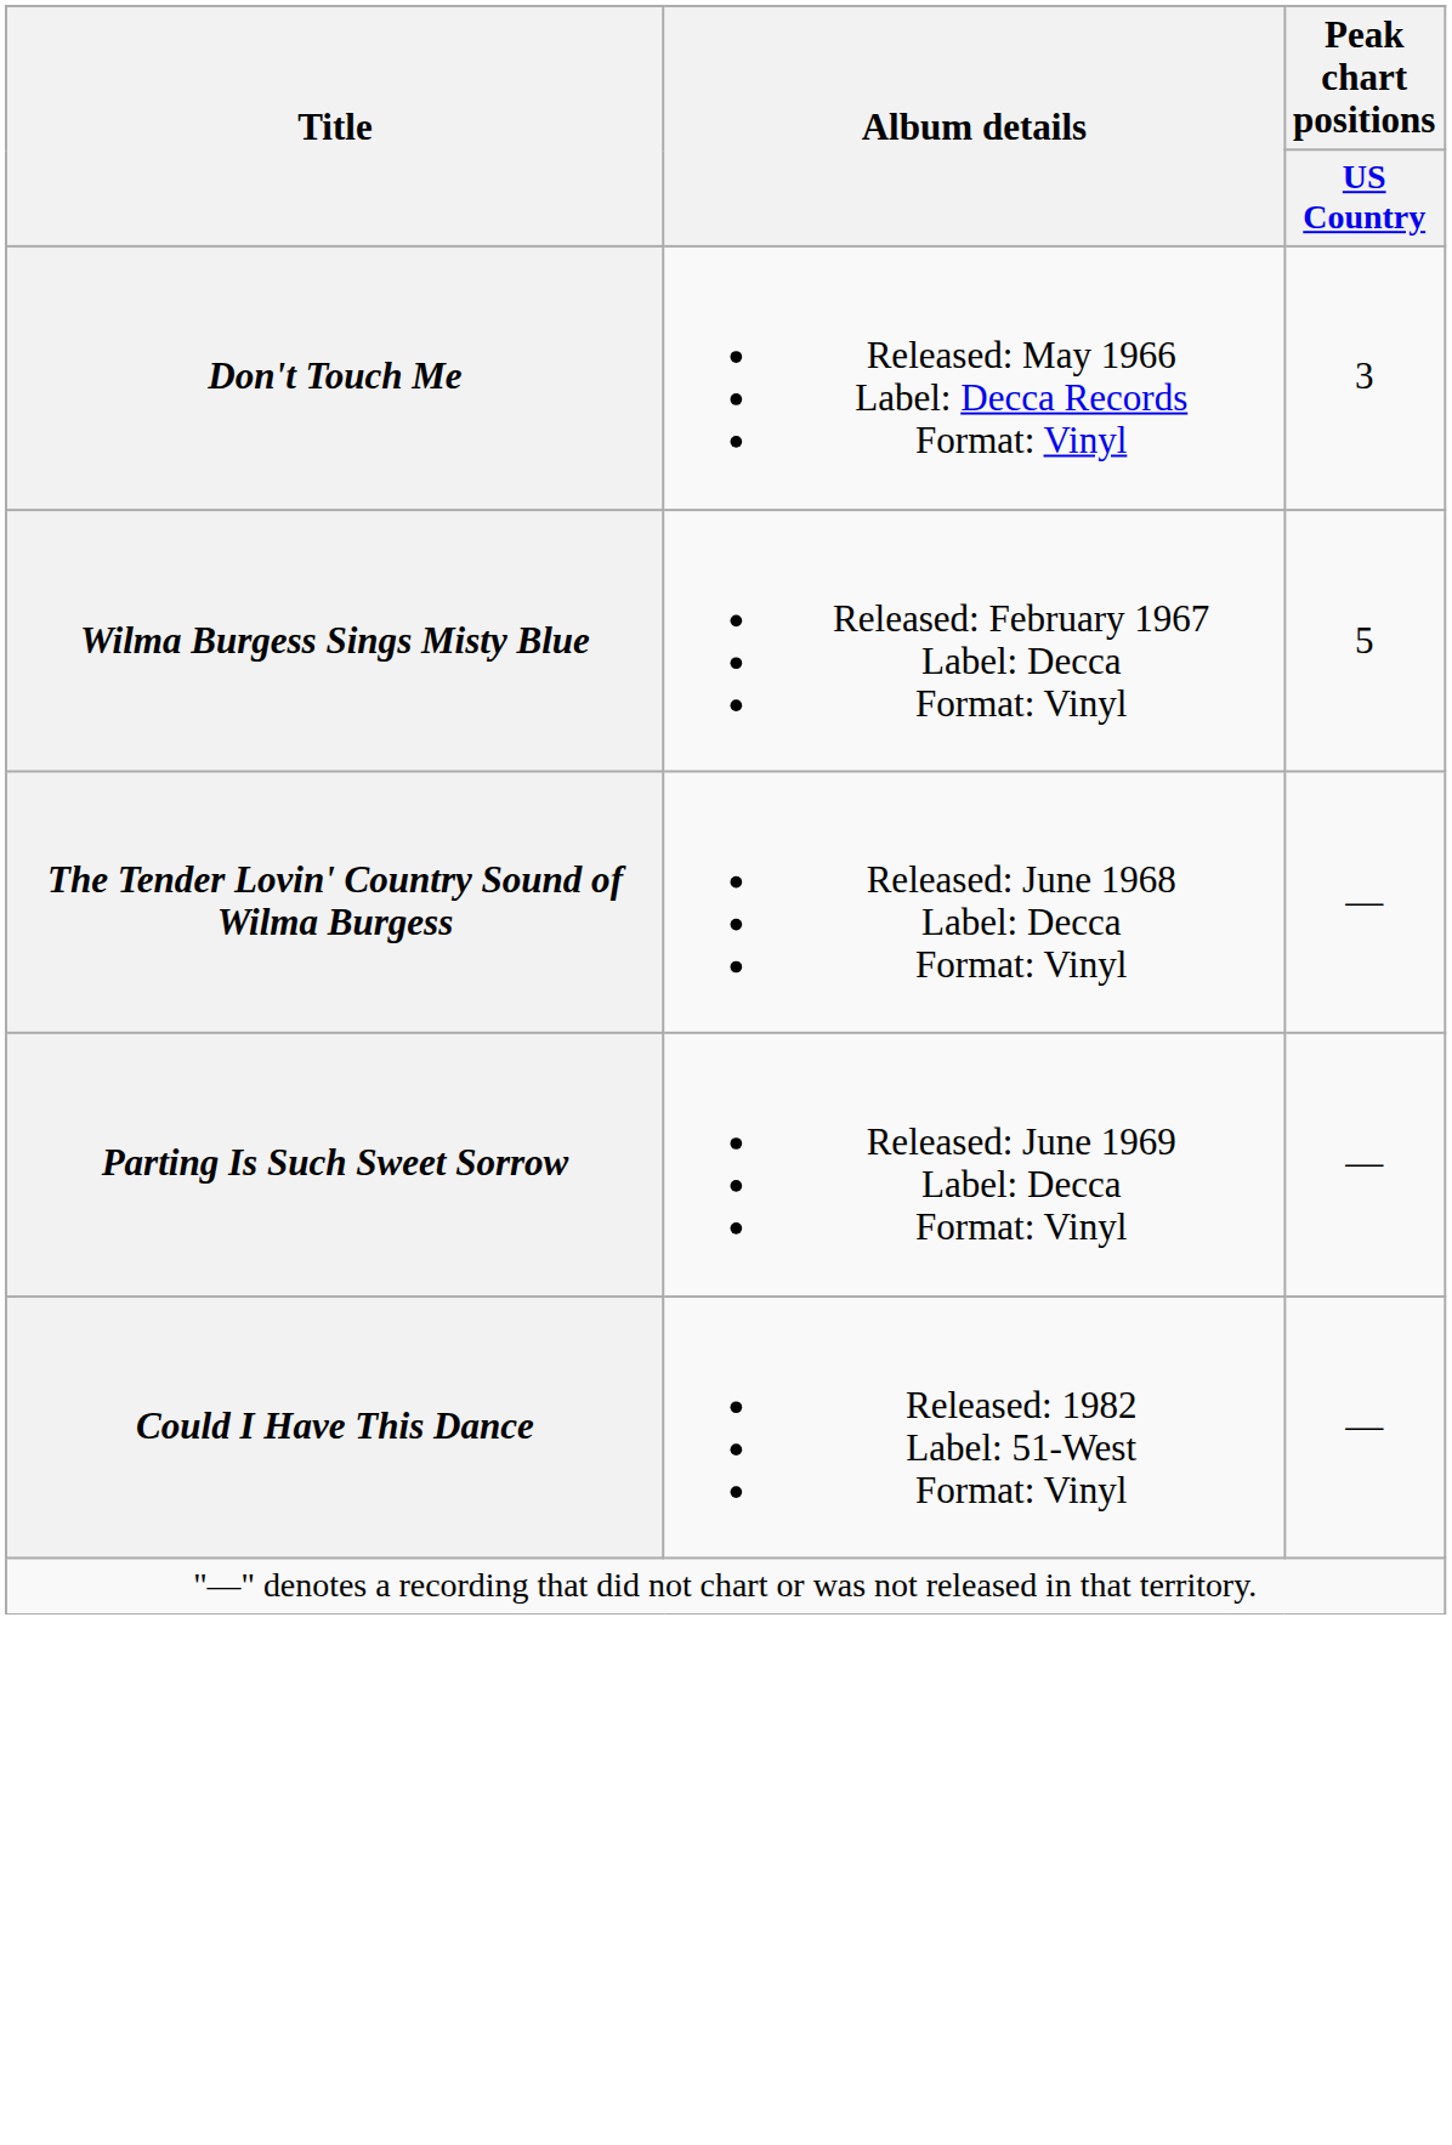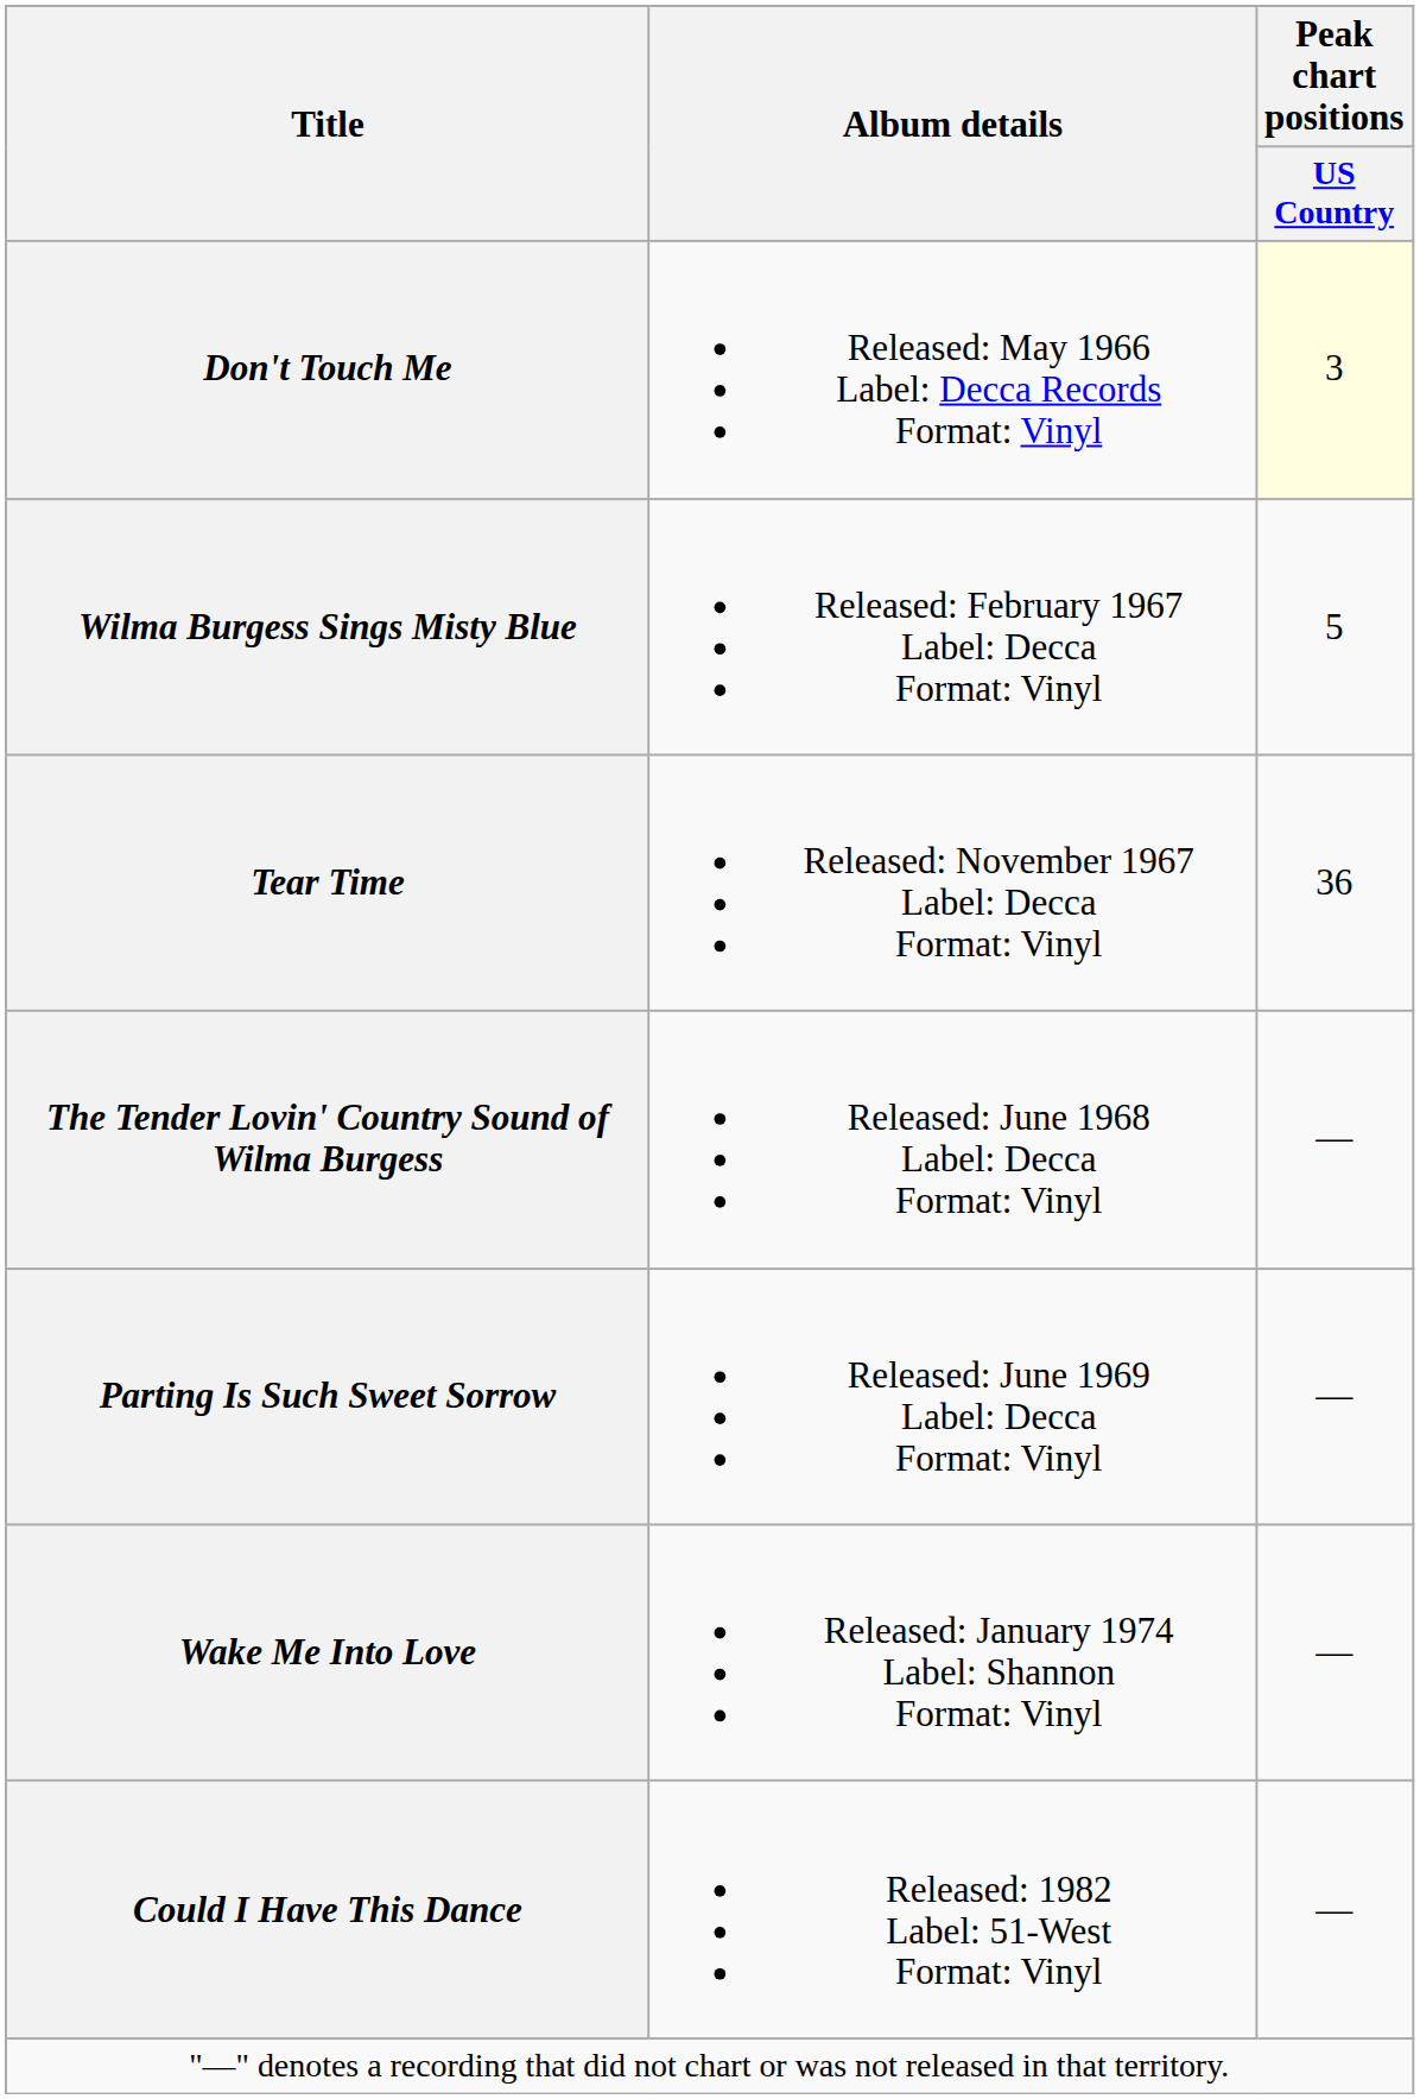Don't Touch Me | Peak chart positions / US Country: no background -> lightyellow background
+ row: Tear Time | Released: November 1967 Label: Decca Format: Vinyl | 36
+ row: Wake Me Into Love | Released: January 1974 Label: Shannon Format: Vinyl | —
